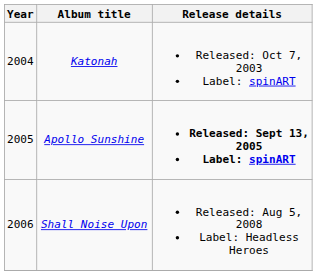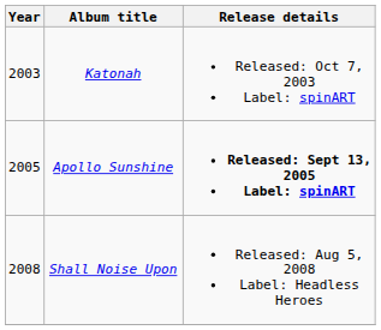Katonah | Year: 2004 -> 2003
Shall Noise Upon | Year: 2006 -> 2008
